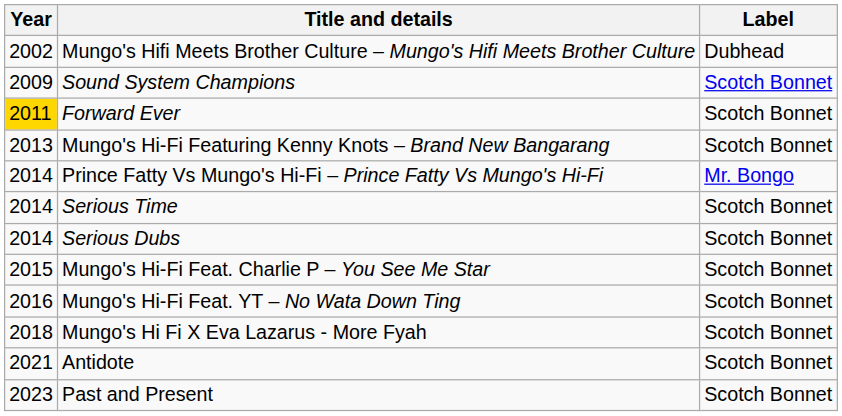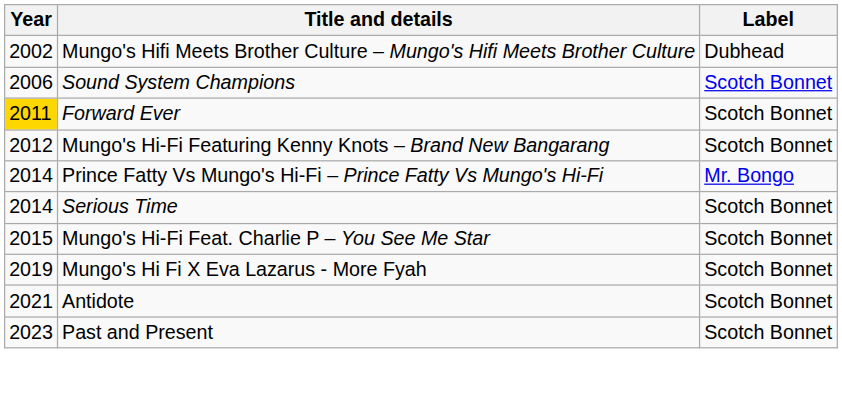Sound System Champions | Year: 2009 -> 2006
Mungo's Hi-Fi Featuring Kenny Knots – Brand New Bangarang | Year: 2013 -> 2012
- row: 2014 | Serious Dubs | Scotch Bonnet
- row: 2016 | Mungo's Hi-Fi Feat. YT – No Wata Down Ting | Scotch Bonnet
Mungo's Hi Fi X Eva Lazarus - More Fyah | Year: 2018 -> 2019
